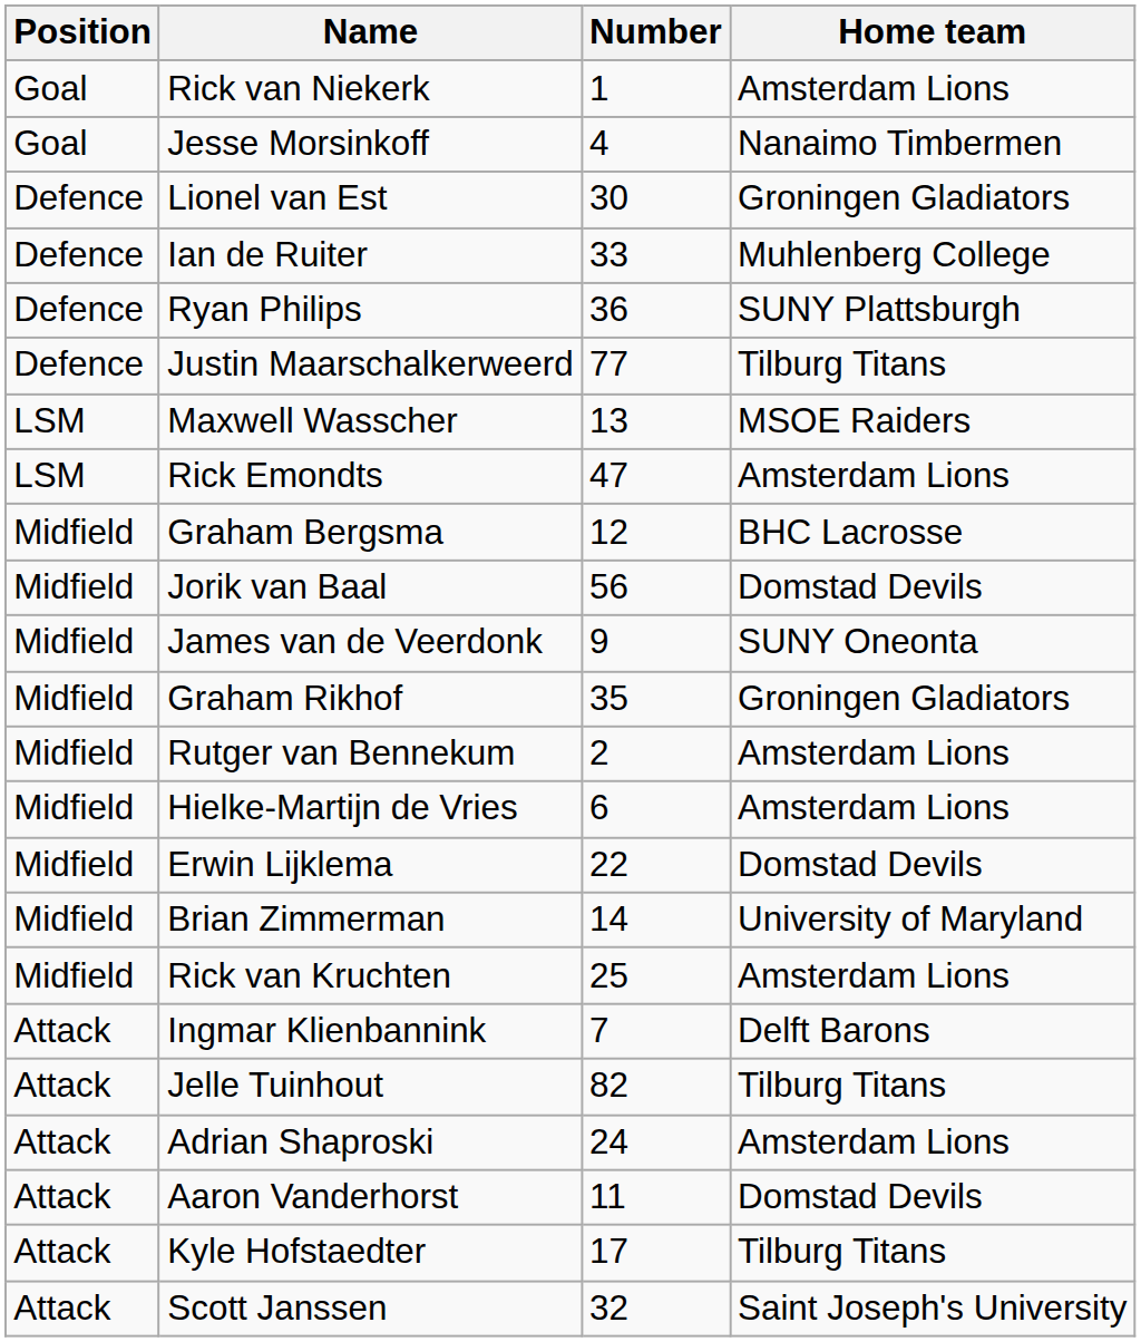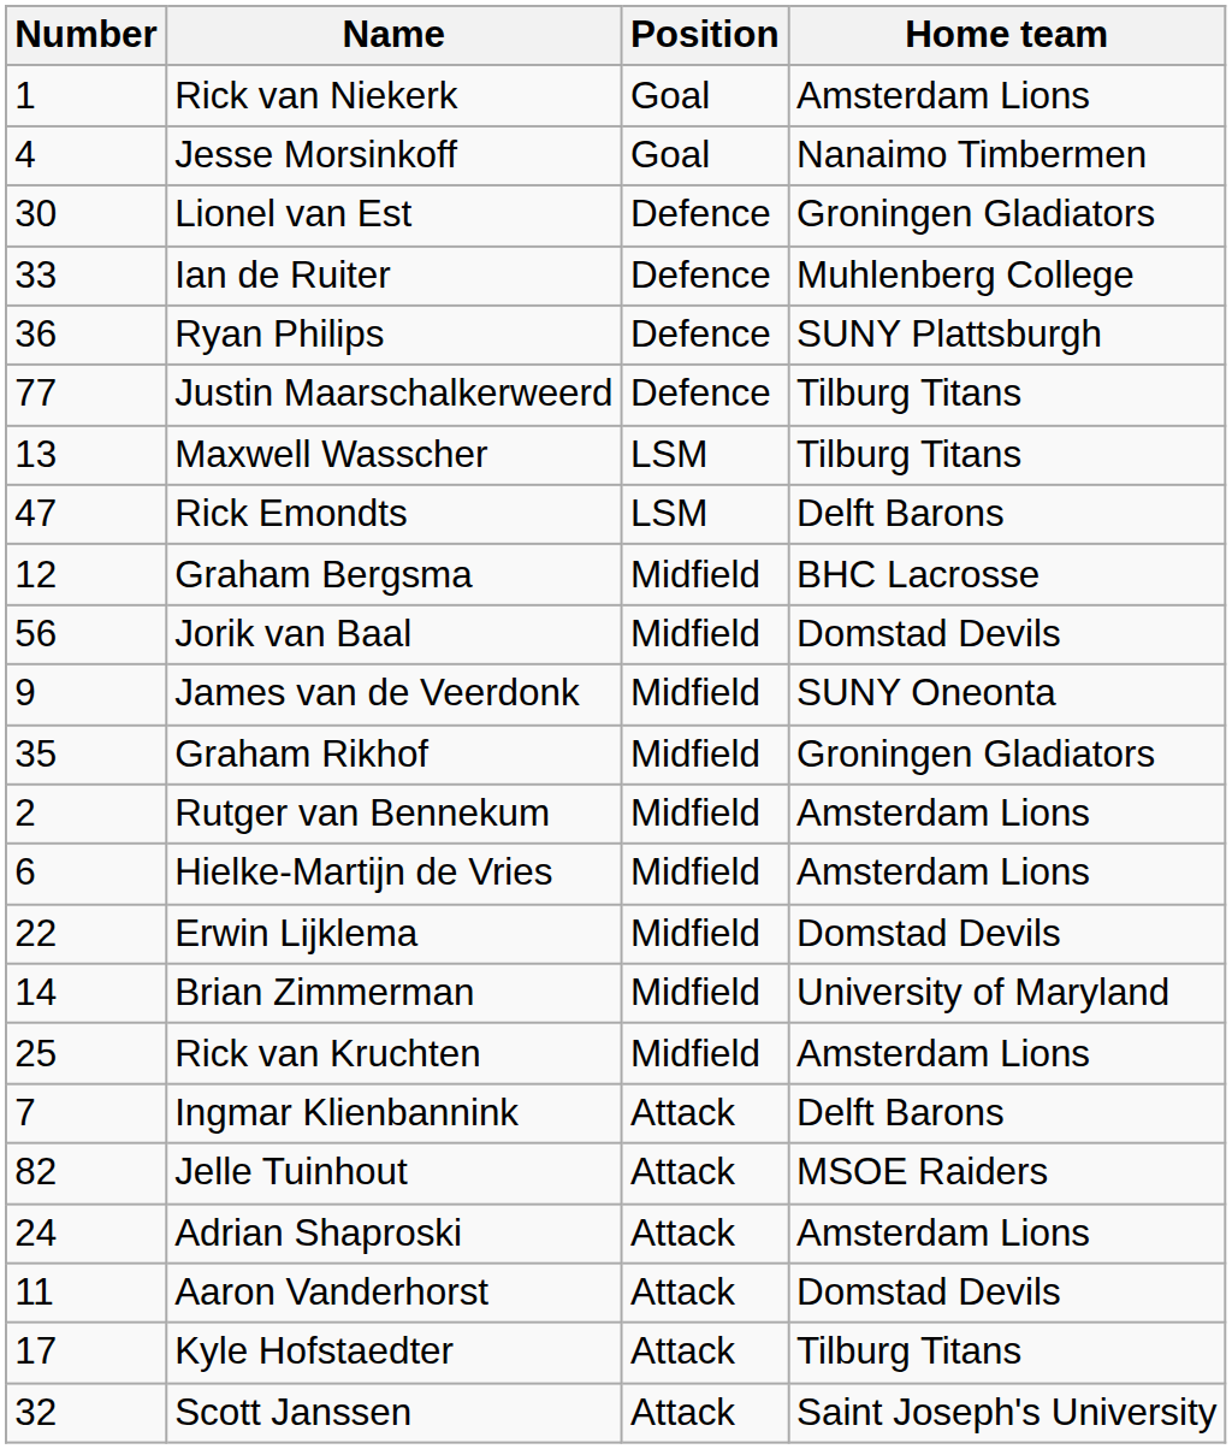columns swapped: Number <-> Position
Maxwell Wasscher | Home team: MSOE Raiders -> Tilburg Titans
Rick Emondts | Home team: Amsterdam Lions -> Delft Barons
Jelle Tuinhout | Home team: Tilburg Titans -> MSOE Raiders
